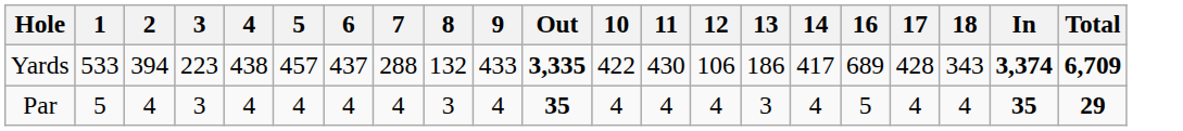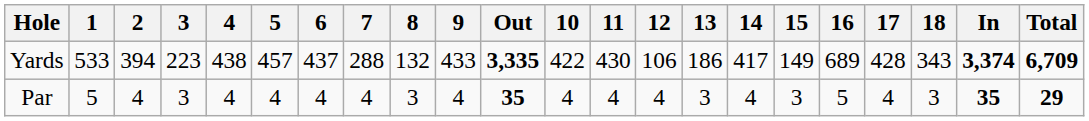+ column: 15 | 149 | 3
Par | 18: 4 -> 3
